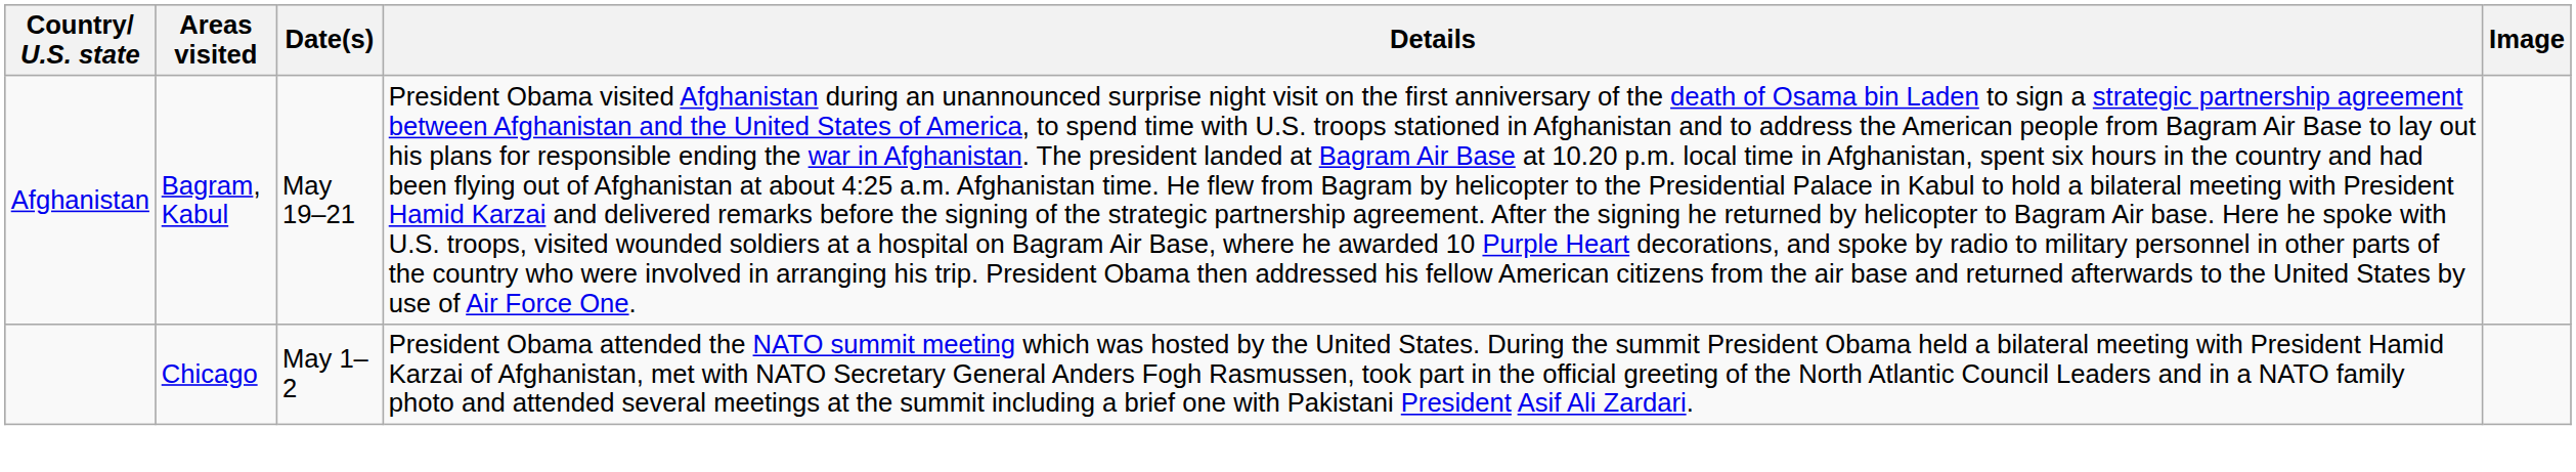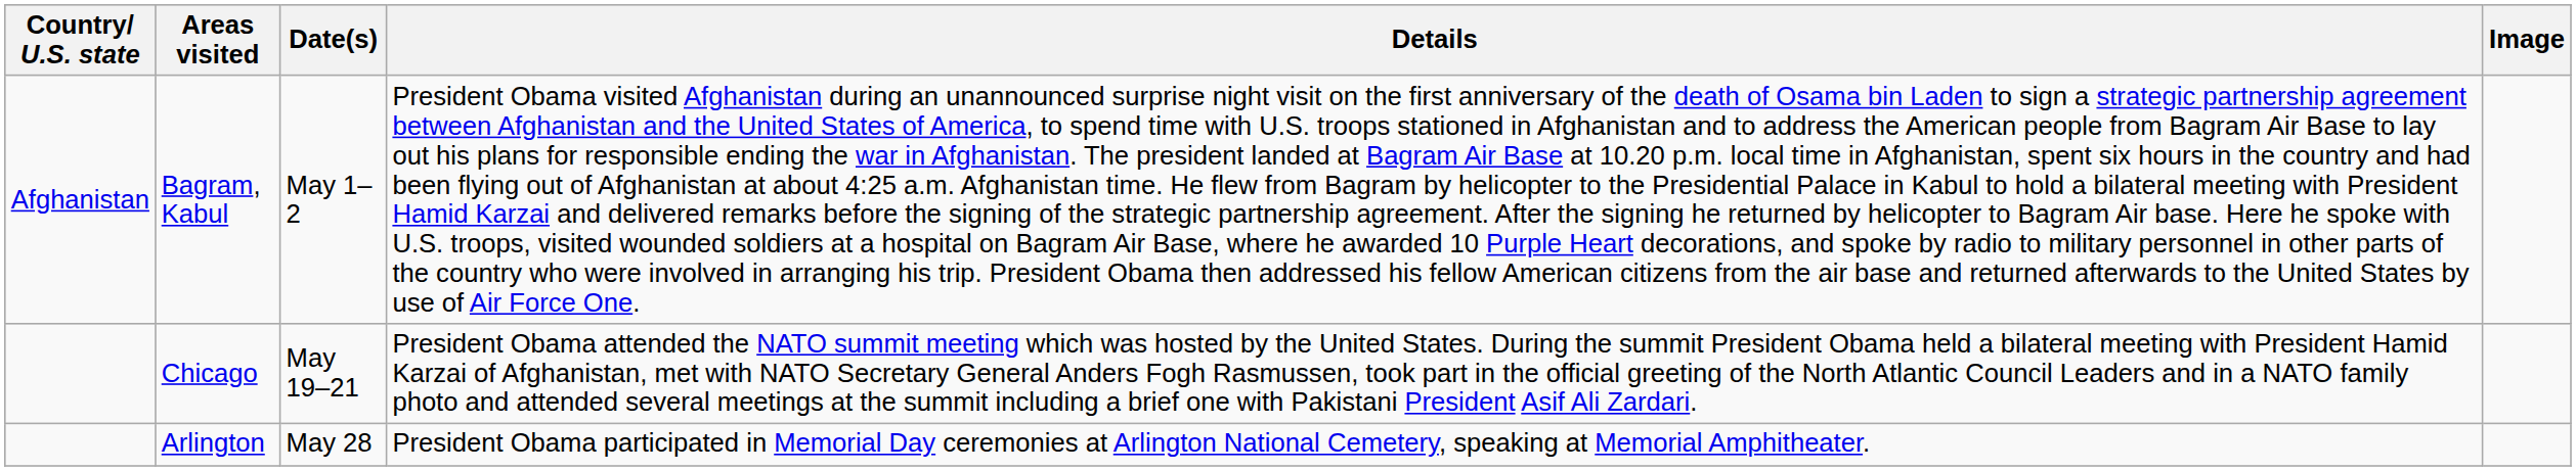Bagram, Kabul | Date(s): May 19–21 -> May 1–2
Chicago | Date(s): May 1–2 -> May 19–21
+ row: Arlington | May 28 | President Obama participated in Memorial Day ceremonies at Arlington National Cemetery, speaking at Memorial Amphitheater.
